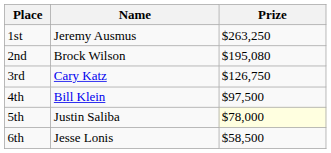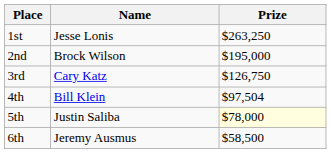1st | Name: Jeremy Ausmus -> Jesse Lonis
2nd | Prize: $195,080 -> $195,000
4th | Prize: $97,500 -> $97,504
6th | Name: Jesse Lonis -> Jeremy Ausmus
